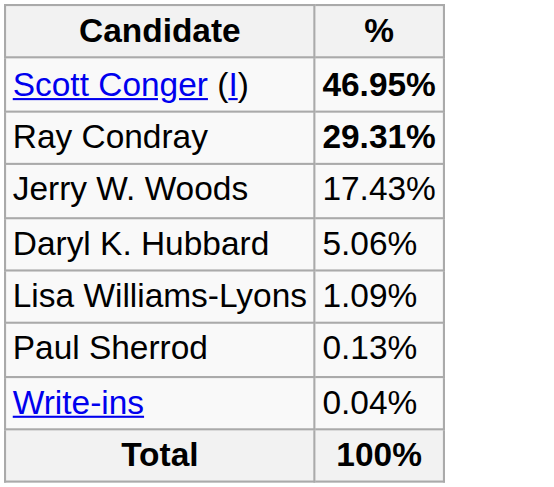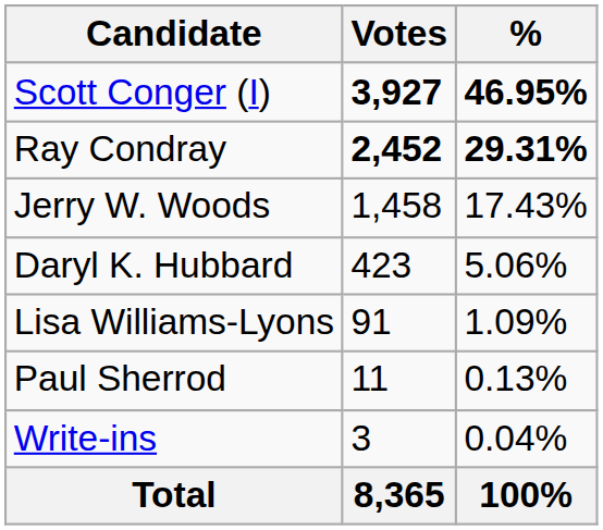+ column: Votes | 3,927 | 2,452 | 1,458 | 423 | 91 | 11 | 3 | 8,365
